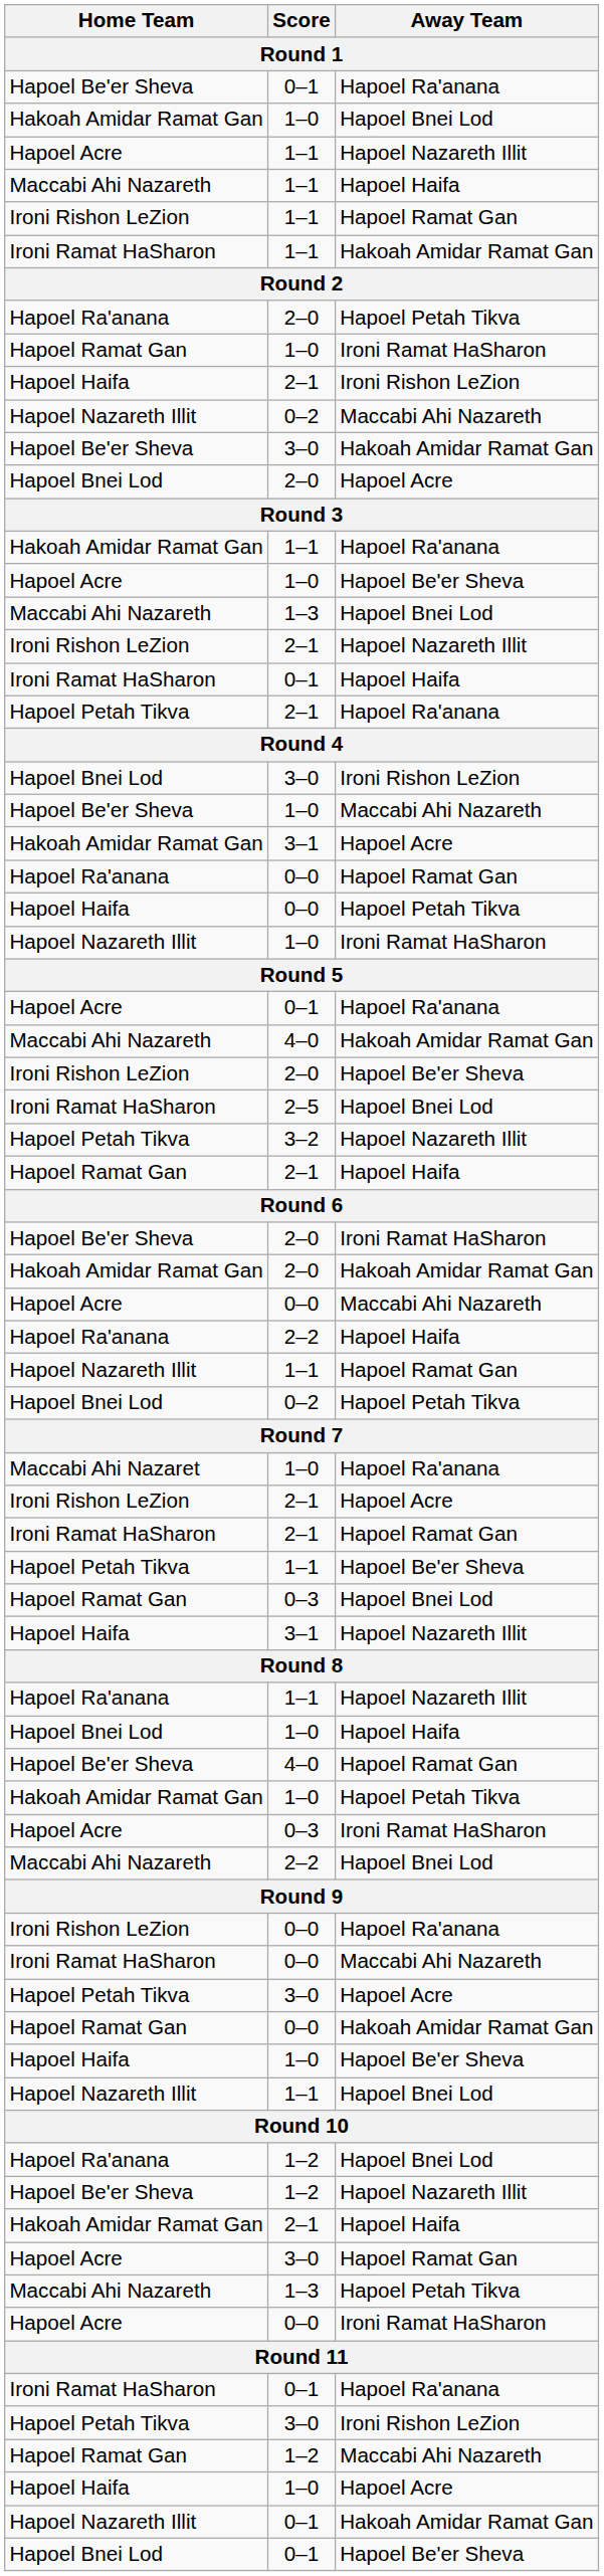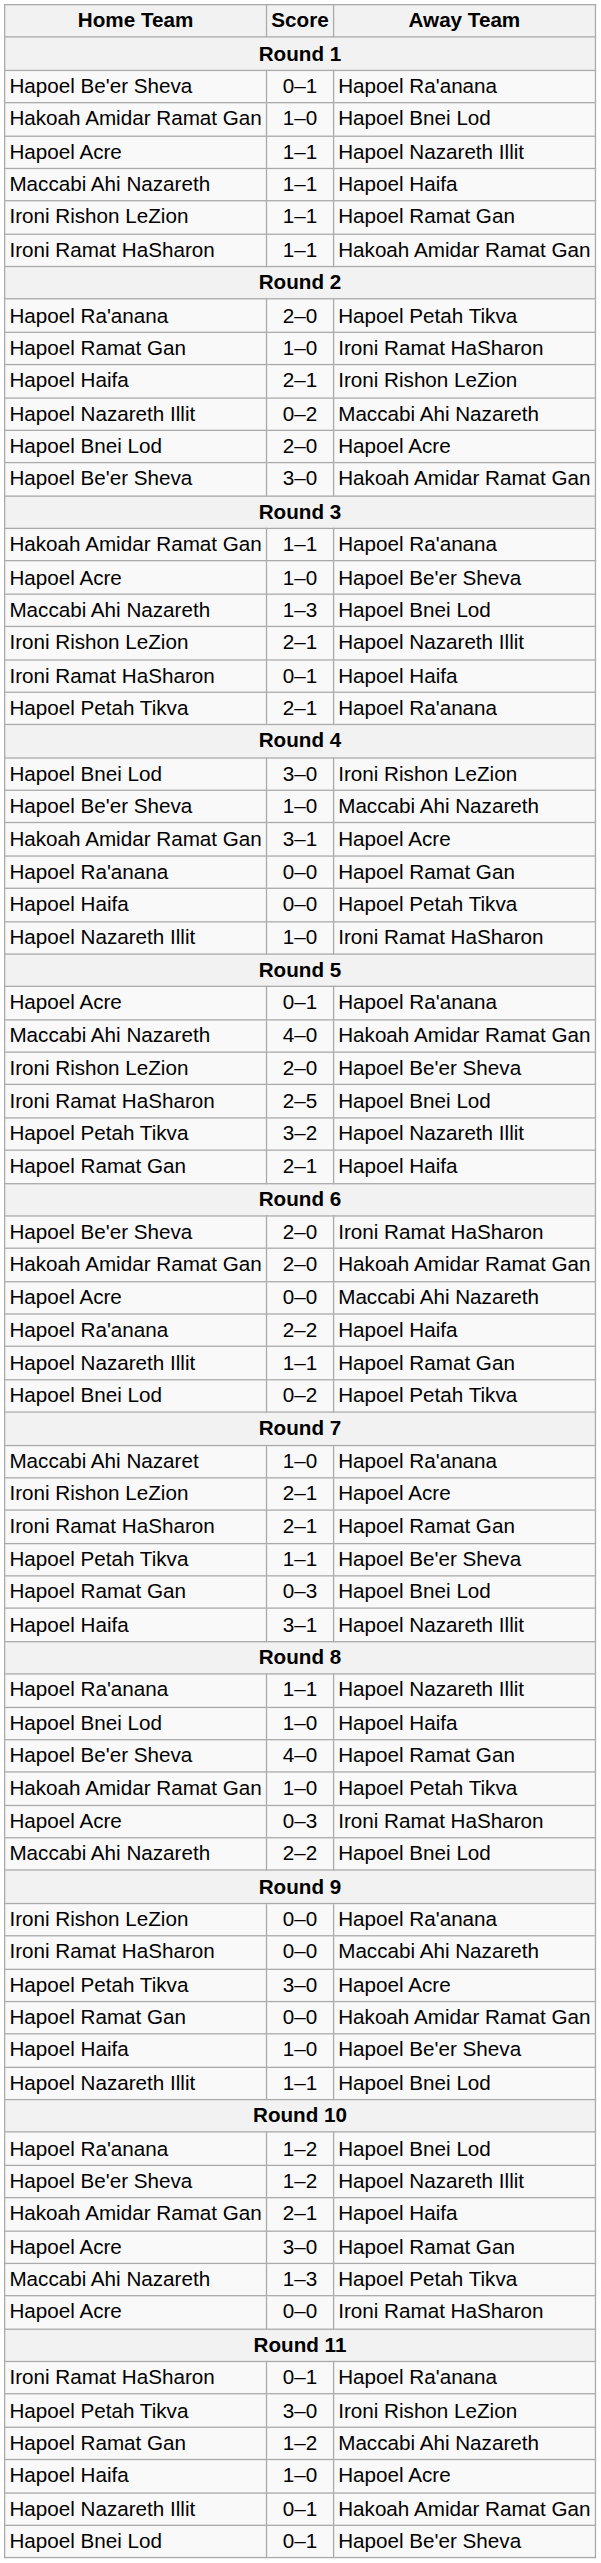rows swapped: Hapoel Bnei Lod / 2–0 <-> Hapoel Be'er Sheva / 3–0
